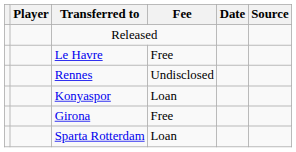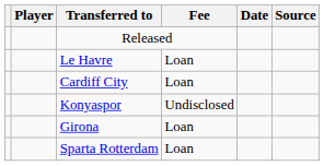Le Havre | Fee: Free -> Loan
+ row: Cardiff City | Loan
- row: Rennes | Undisclosed
Konyaspor | Fee: Loan -> Undisclosed
Girona | Fee: Free -> Loan
